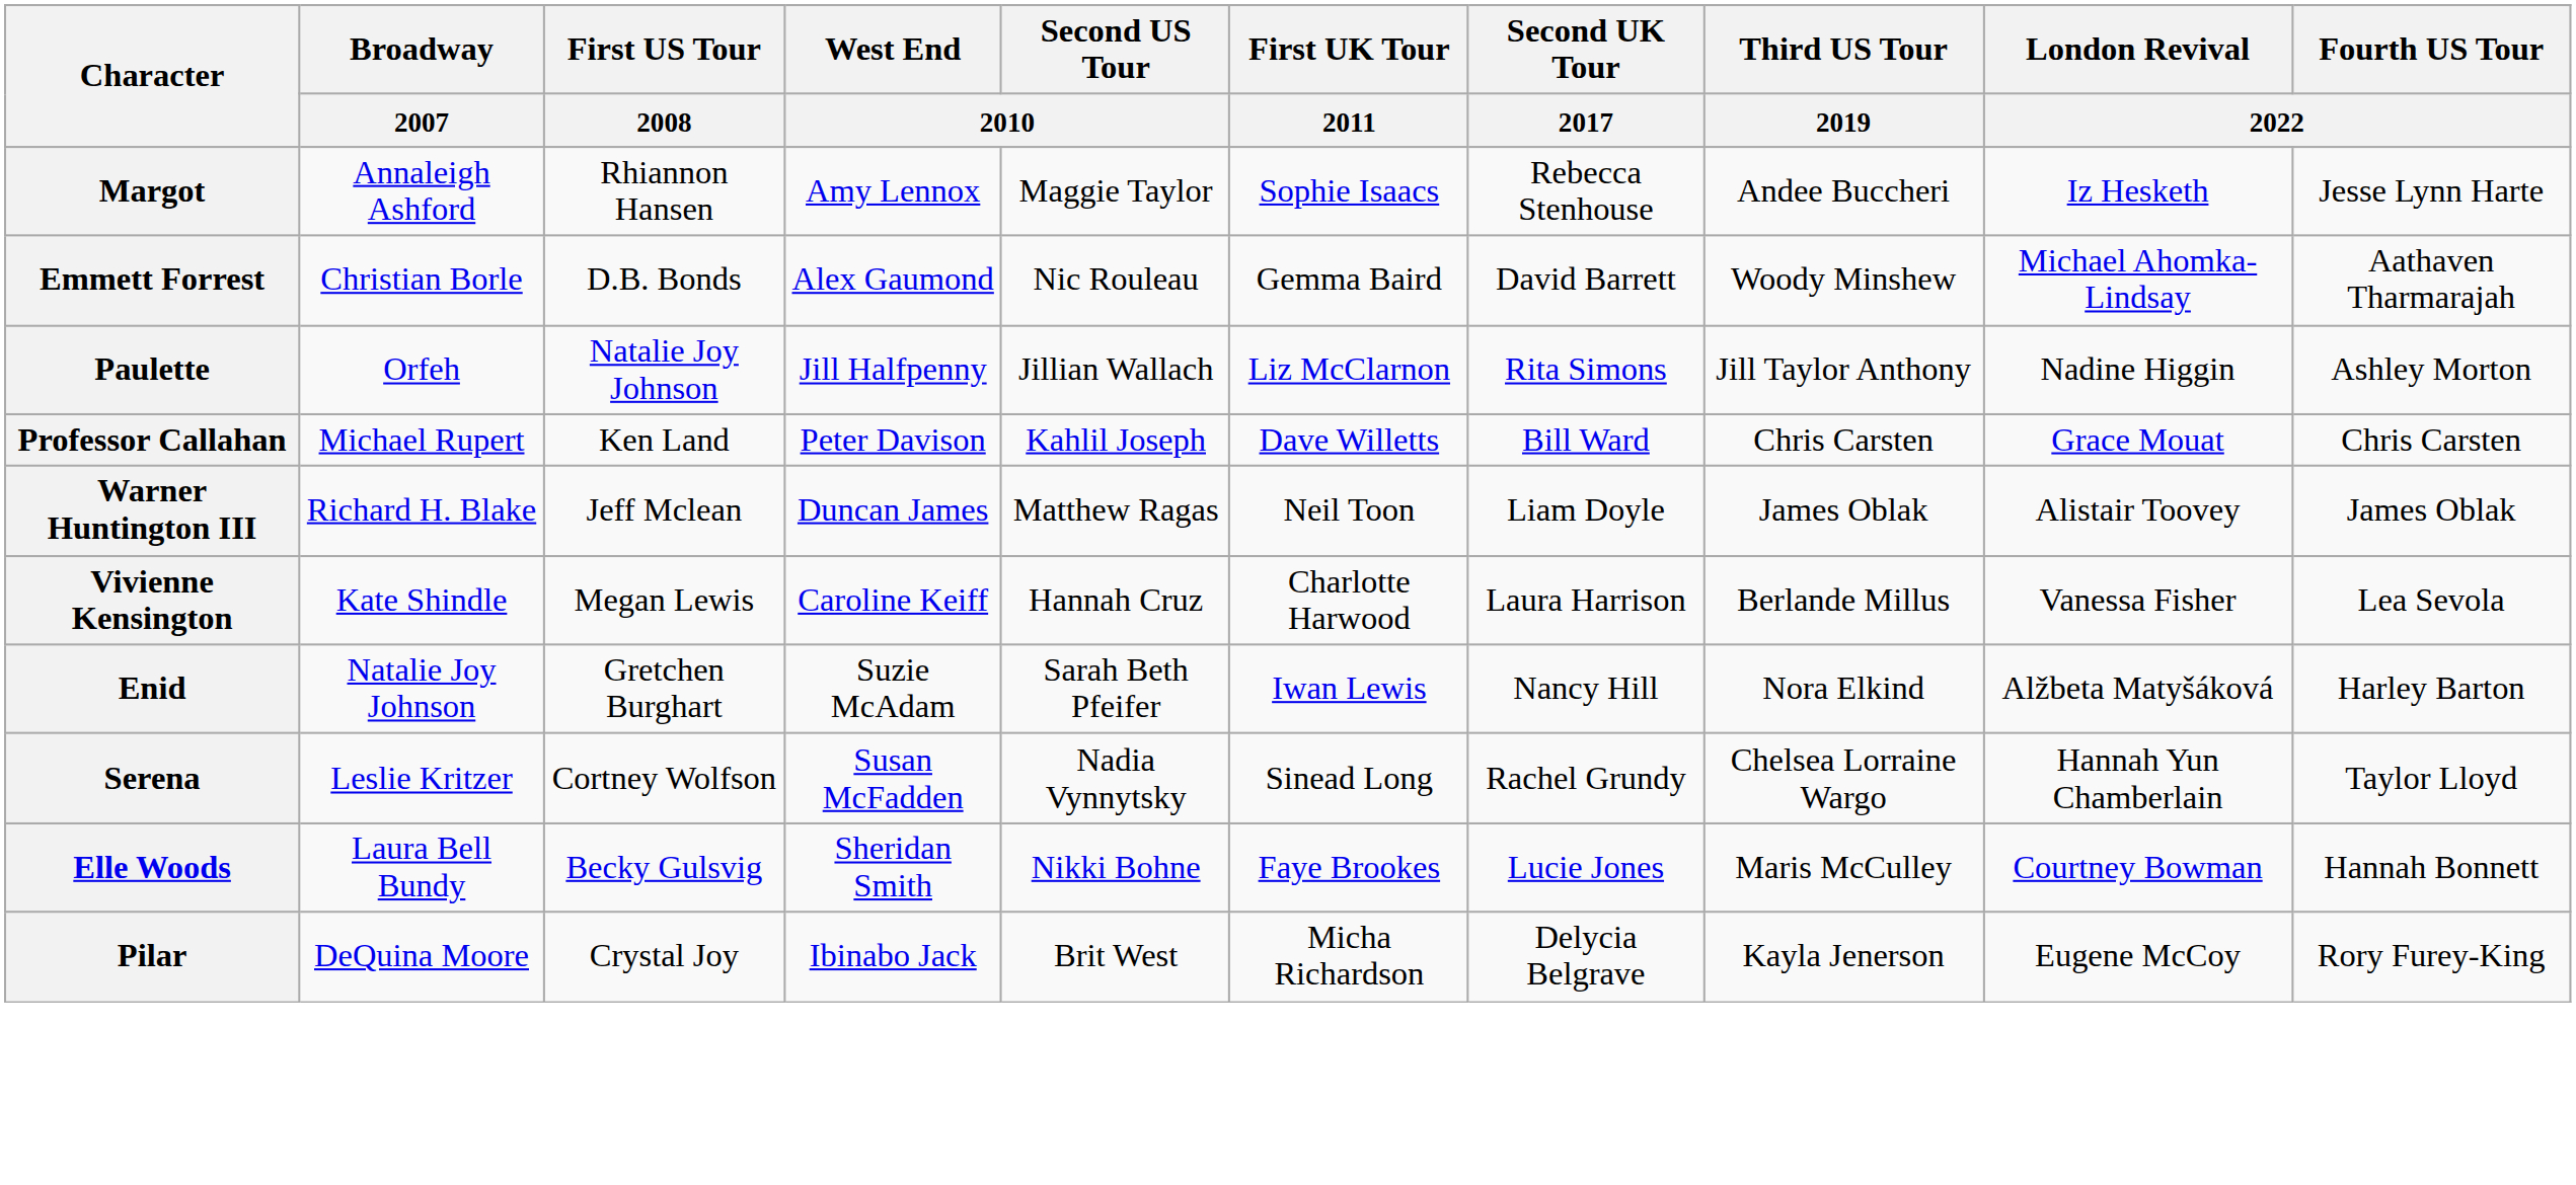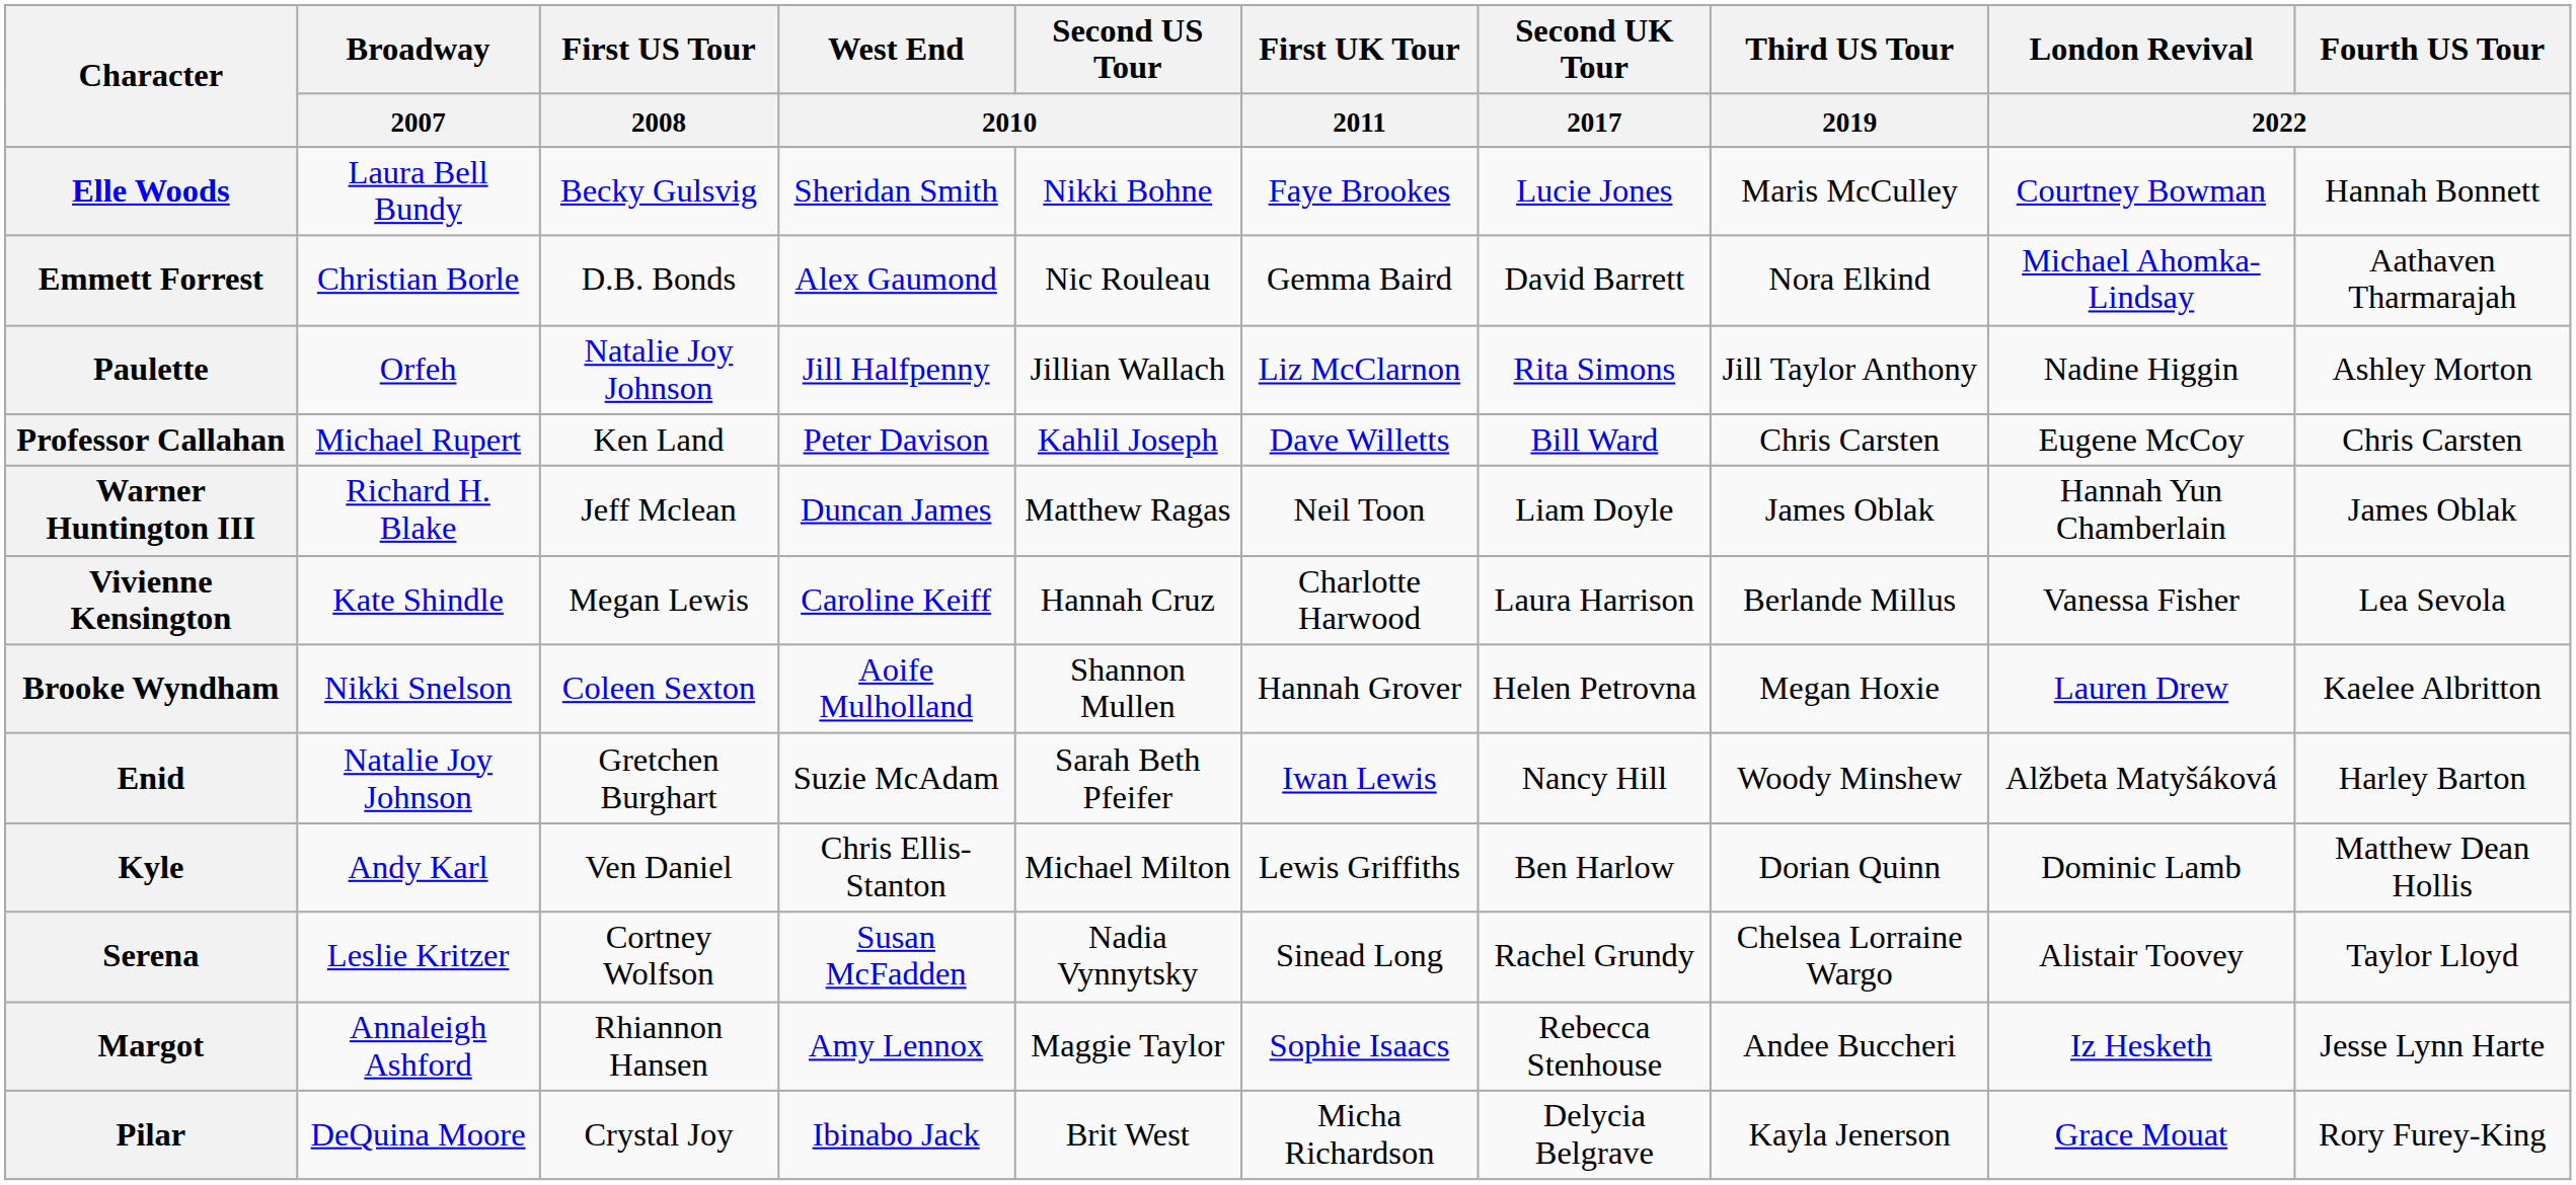rows swapped: Elle Woods <-> Margot
Emmett Forrest | Third US Tour / 2019: Woody Minshew -> Nora Elkind
Professor Callahan | London Revival / 2022: Grace Mouat -> Eugene McCoy
Warner Huntington III | London Revival / 2022: Alistair Toovey -> Hannah Yun Chamberlain
+ row: Brooke Wyndham | Nikki Snelson | Coleen Sexton | Aoife Mulholland | Shannon Mullen | Hannah Grover | Helen Petrovna | Megan Hoxie | Lauren Drew | Kaelee Albritton
Enid | Third US Tour / 2019: Nora Elkind -> Woody Minshew
+ row: Kyle | Andy Karl | Ven Daniel | Chris Ellis-Stanton | Michael Milton | Lewis Griffiths | Ben Harlow | Dorian Quinn | Dominic Lamb | Matthew Dean Hollis
Serena | London Revival / 2022: Hannah Yun Chamberlain -> Alistair Toovey
Pilar | London Revival / 2022: Eugene McCoy -> Grace Mouat
